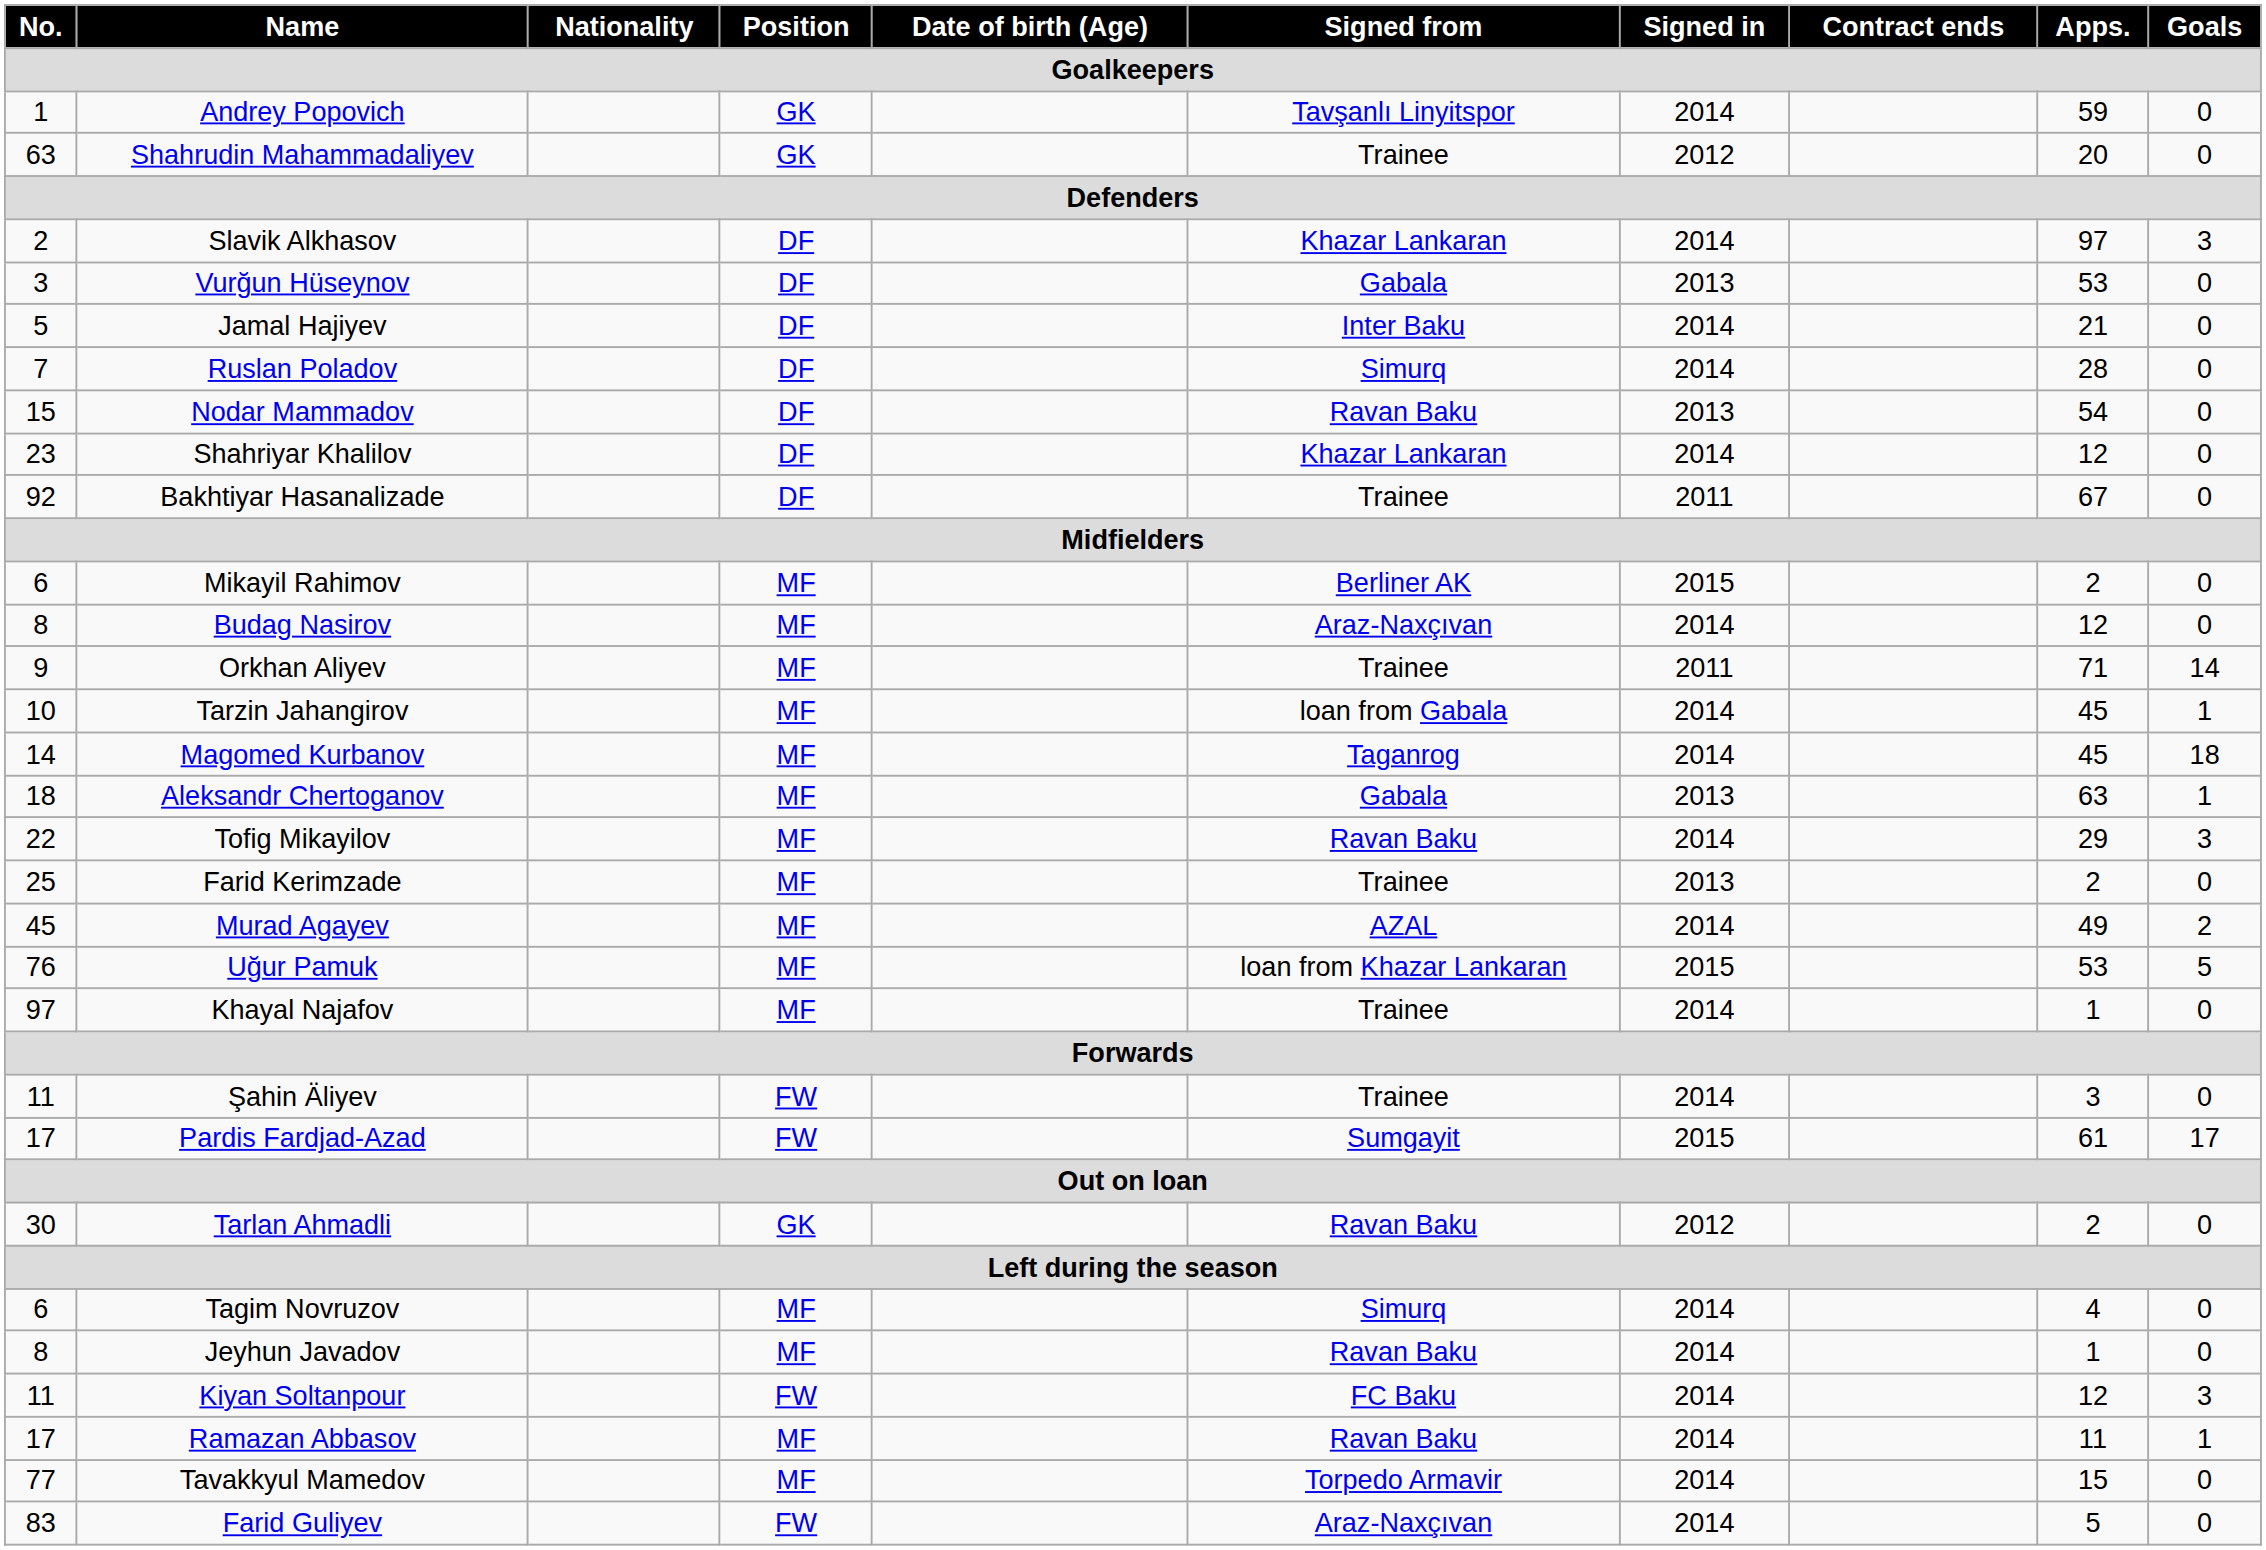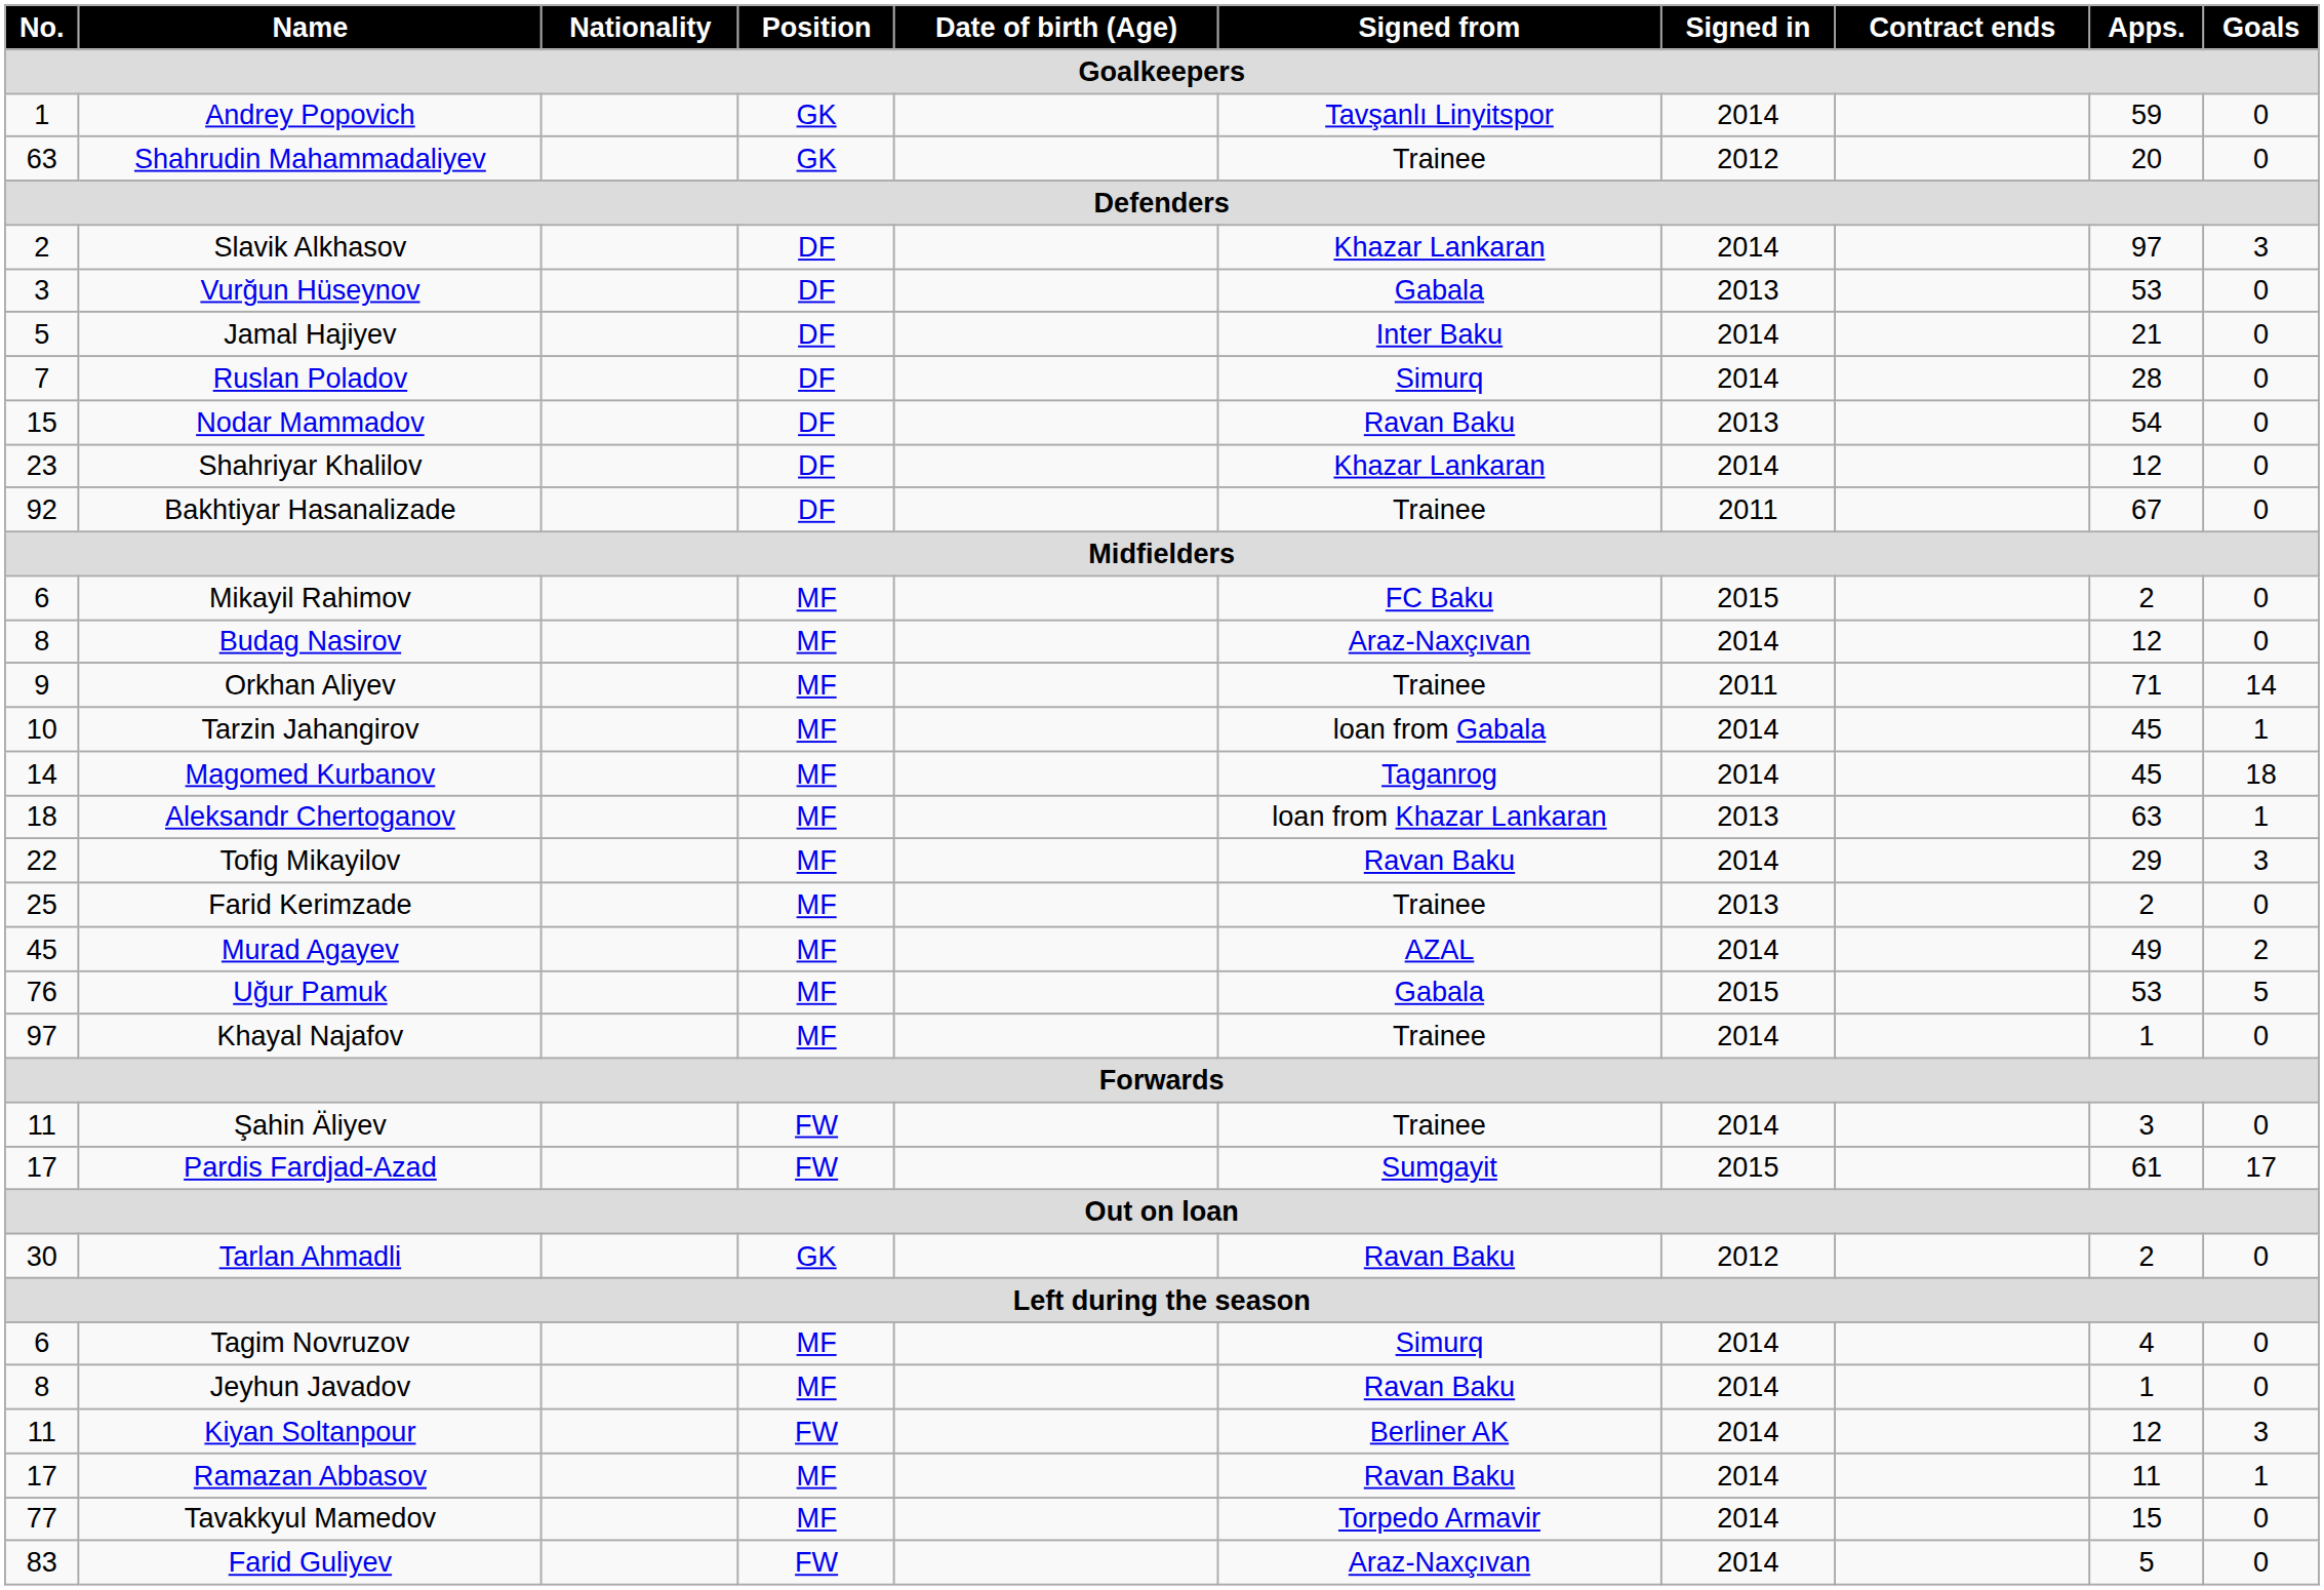Mikayil Rahimov | Signed from: Berliner AK -> FC Baku
Aleksandr Chertoganov | Signed from: Gabala -> loan from Khazar Lankaran
Uğur Pamuk | Signed from: loan from Khazar Lankaran -> Gabala
Kiyan Soltanpour | Signed from: FC Baku -> Berliner AK
